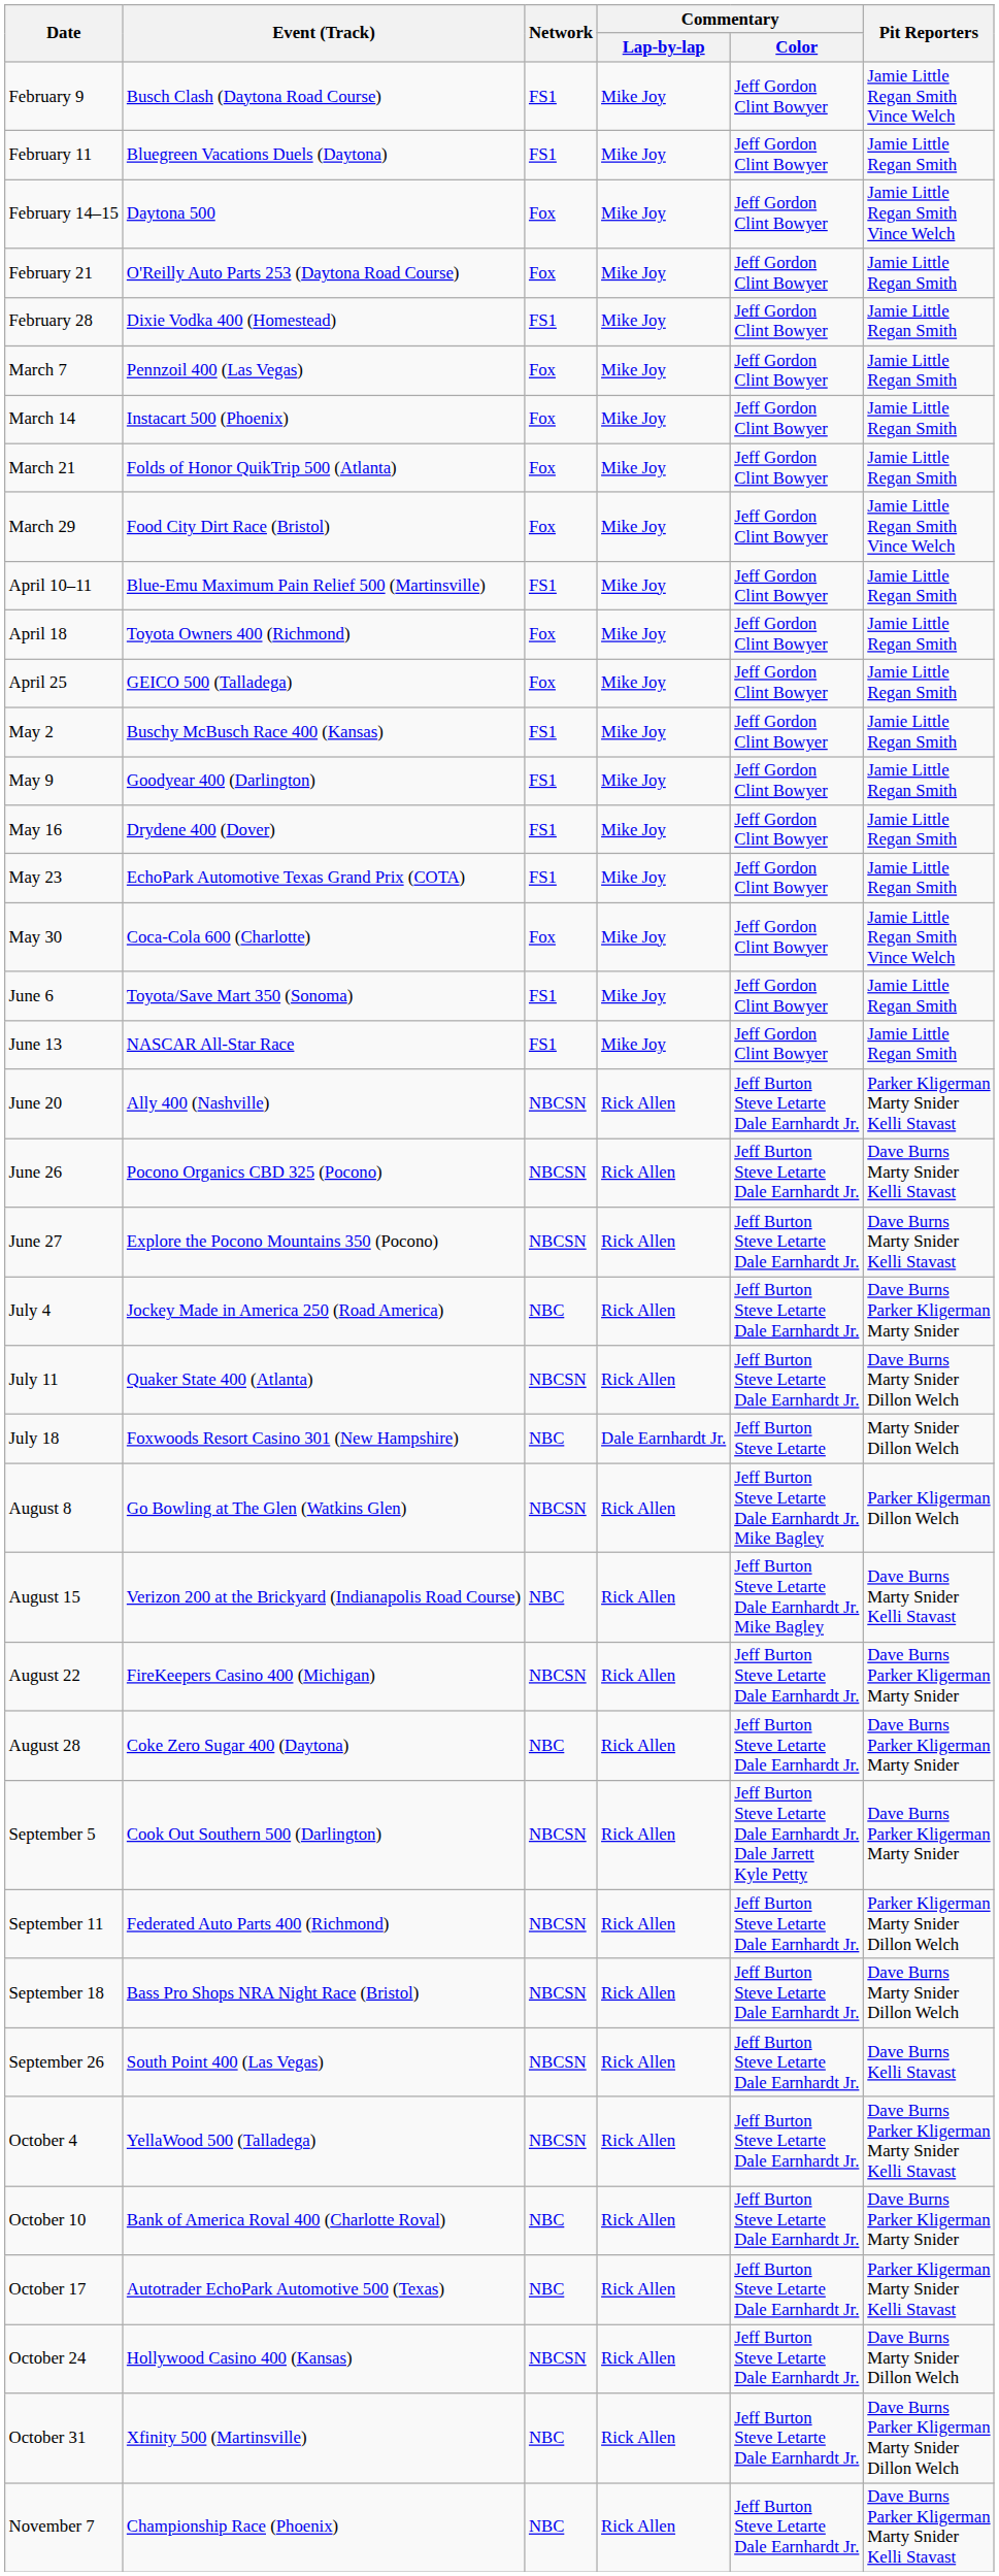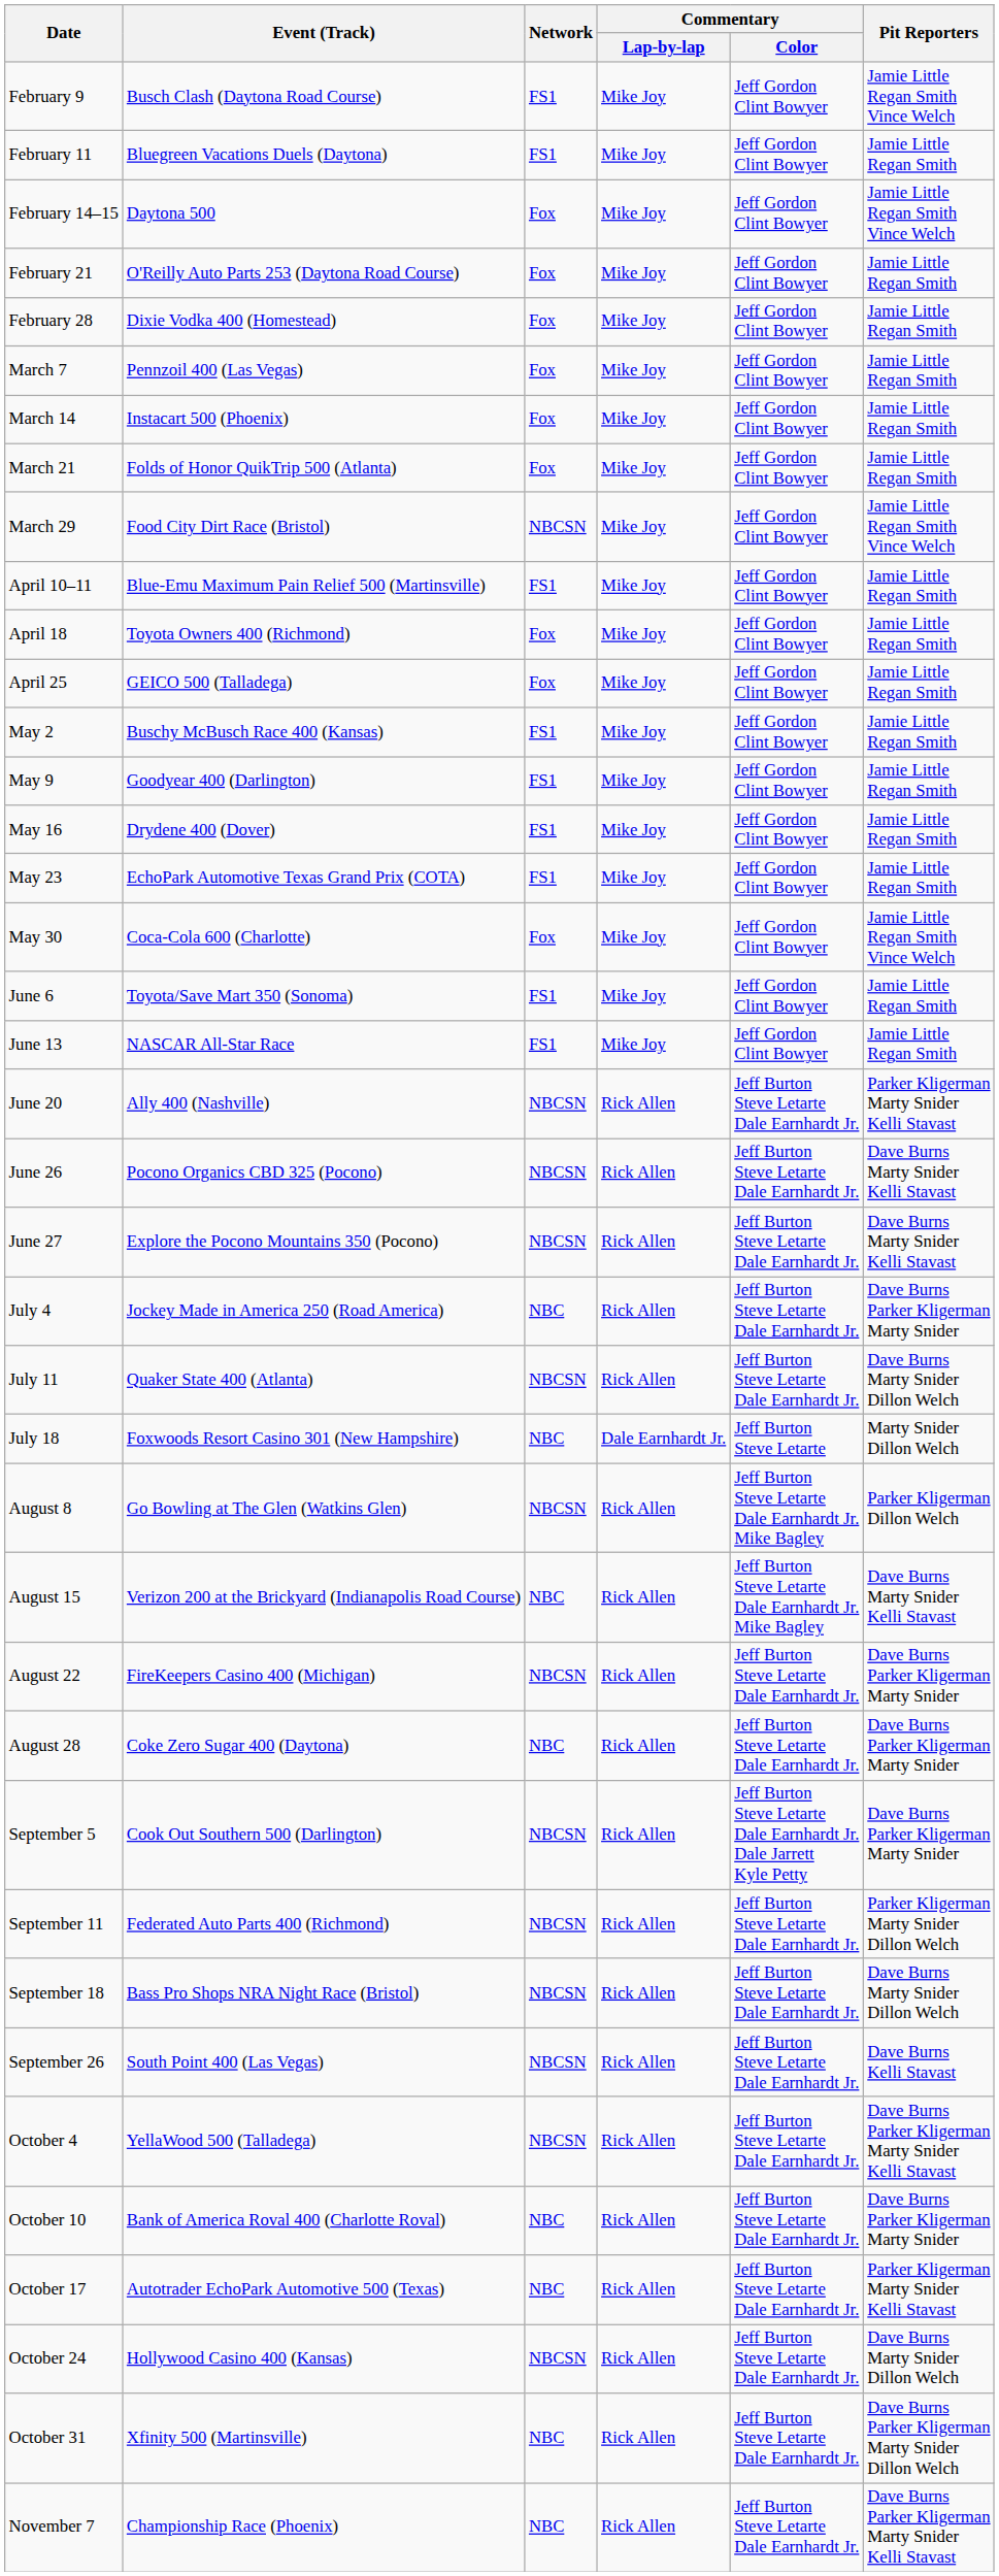February 28 | Network: FS1 -> Fox
March 29 | Network: Fox -> NBCSN
